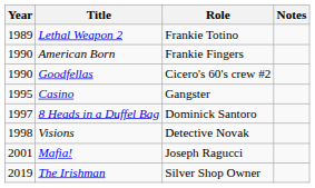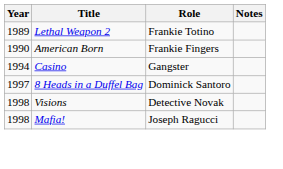- row: 1990 | Goodfellas | Cicero's 60's crew #2
Casino | Year: 1995 -> 1994
Mafia! | Year: 2001 -> 1998
- row: 2019 | The Irishman | Silver Shop Owner
